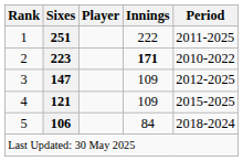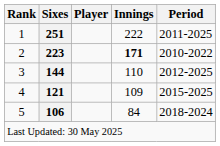3 | Sixes: 147 -> 144
3 | Innings: 109 -> 110
